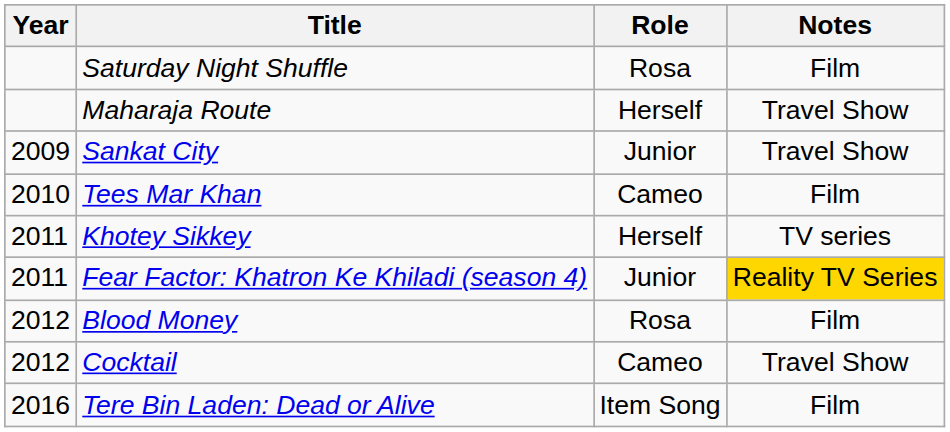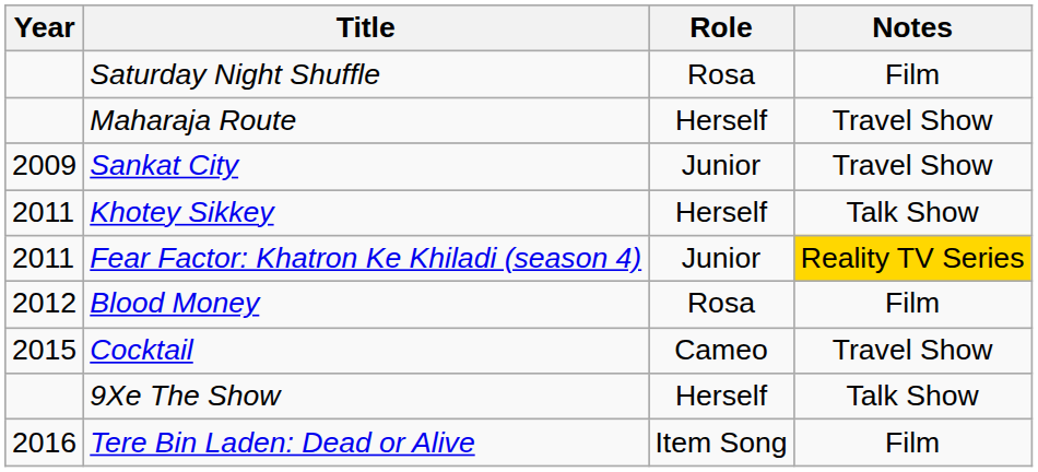- row: 2010 | Tees Mar Khan | Cameo | Film
Khotey Sikkey | Notes: TV series -> Talk Show
Cocktail | Year: 2012 -> 2015
+ row: 9Xe The Show | Herself | Talk Show
